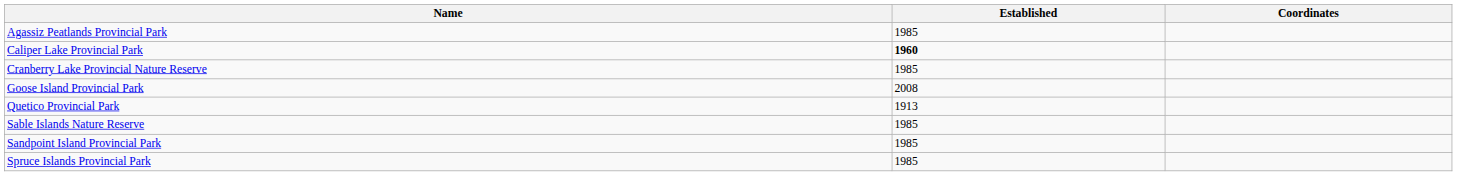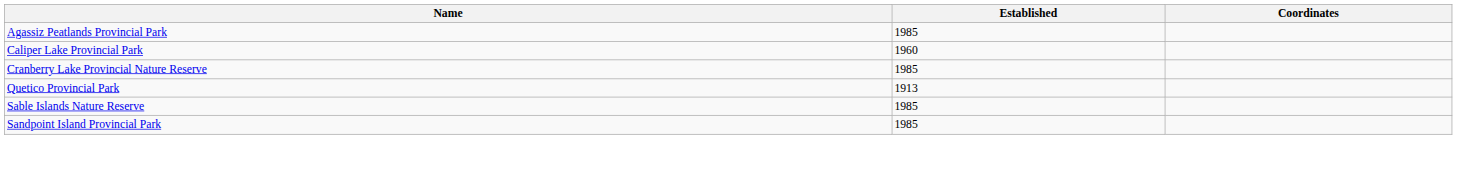Caliper Lake Provincial Park | Established: bold -> normal
- row: Goose Island Provincial Park | 2008
- row: Spruce Islands Provincial Park | 1985
